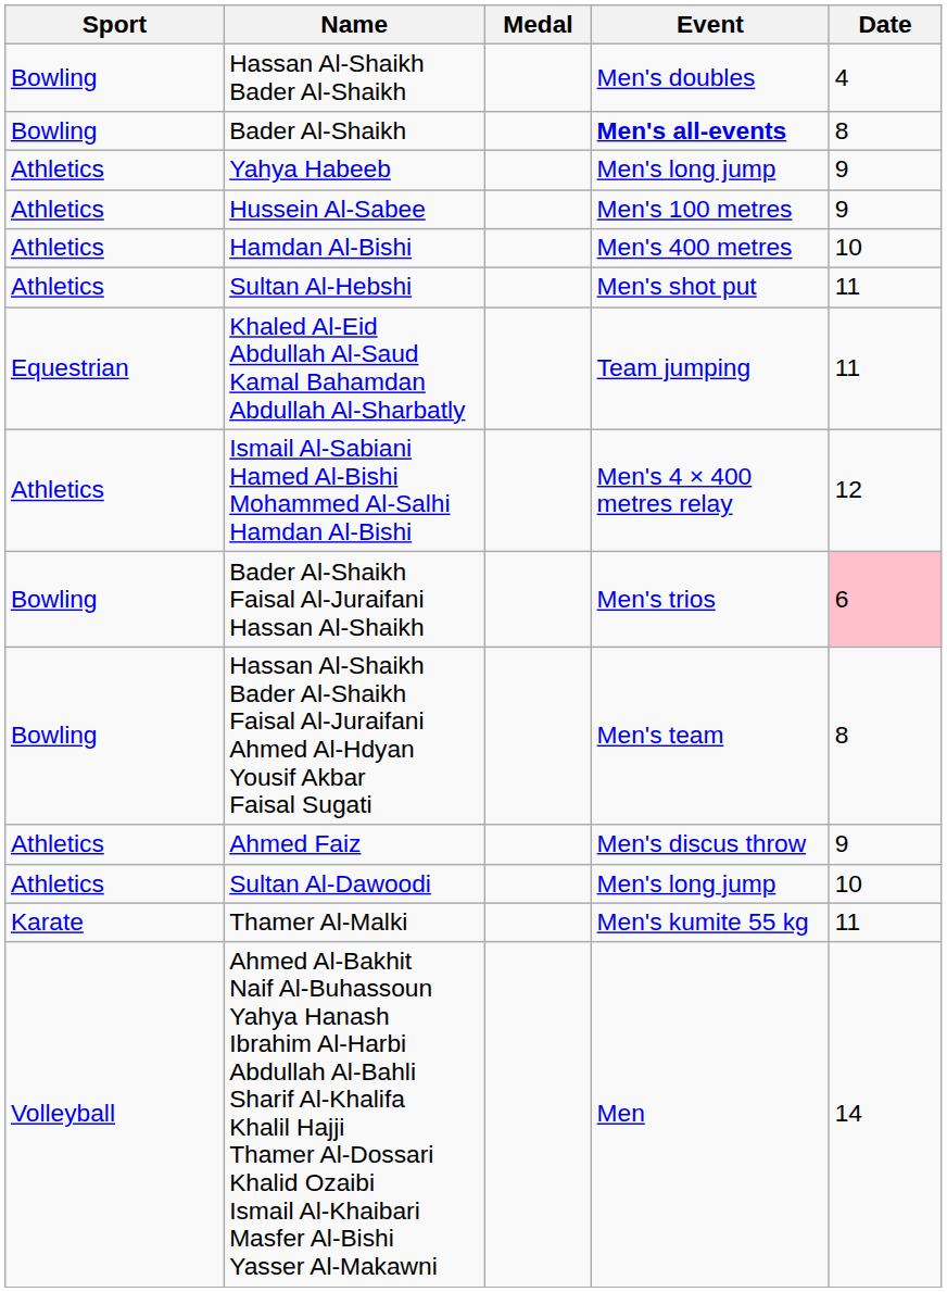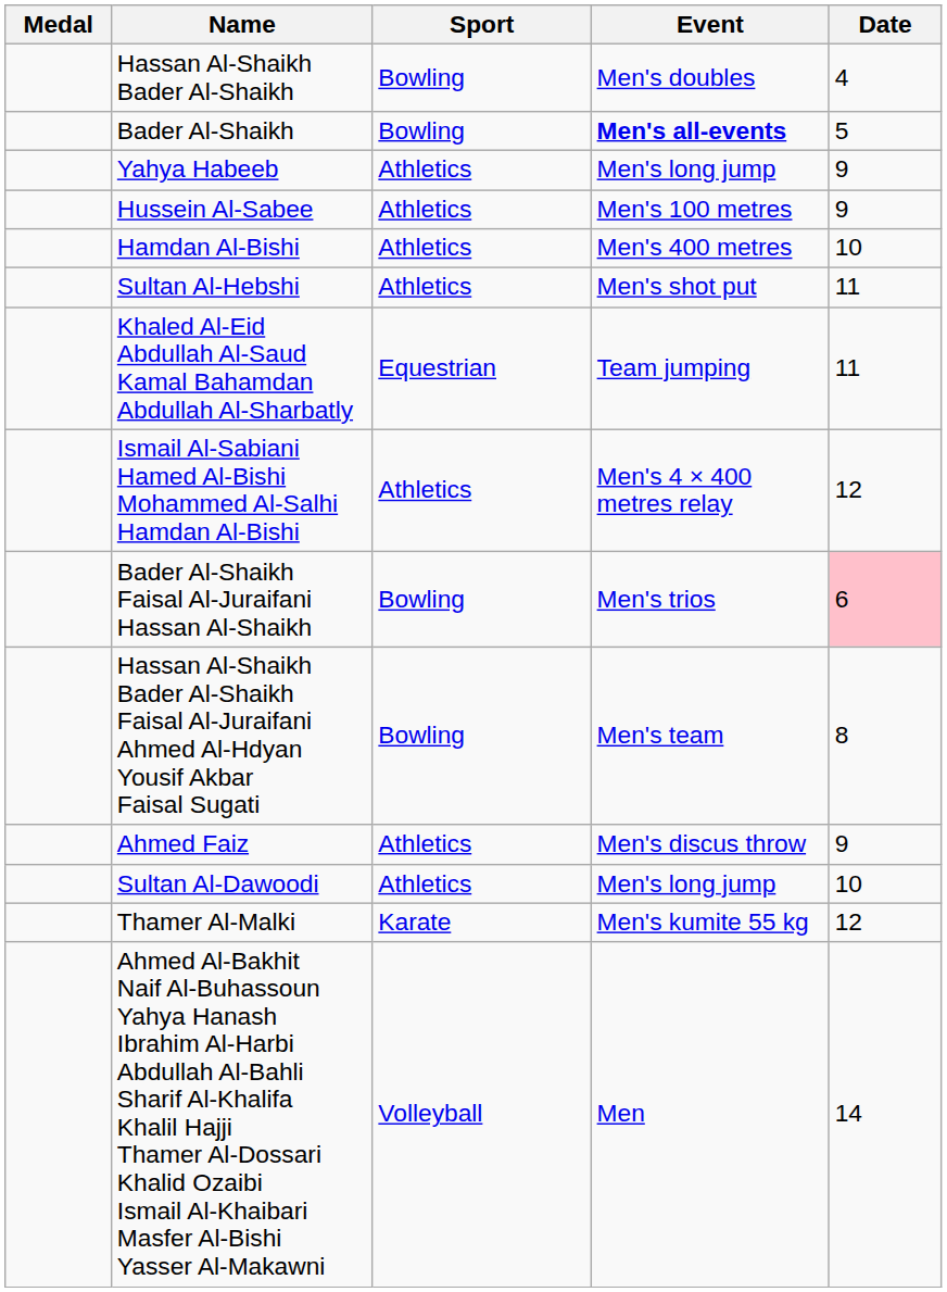columns swapped: Medal <-> Sport
Bader Al-Shaikh | Date: 8 -> 5
Thamer Al-Malki | Date: 11 -> 12
